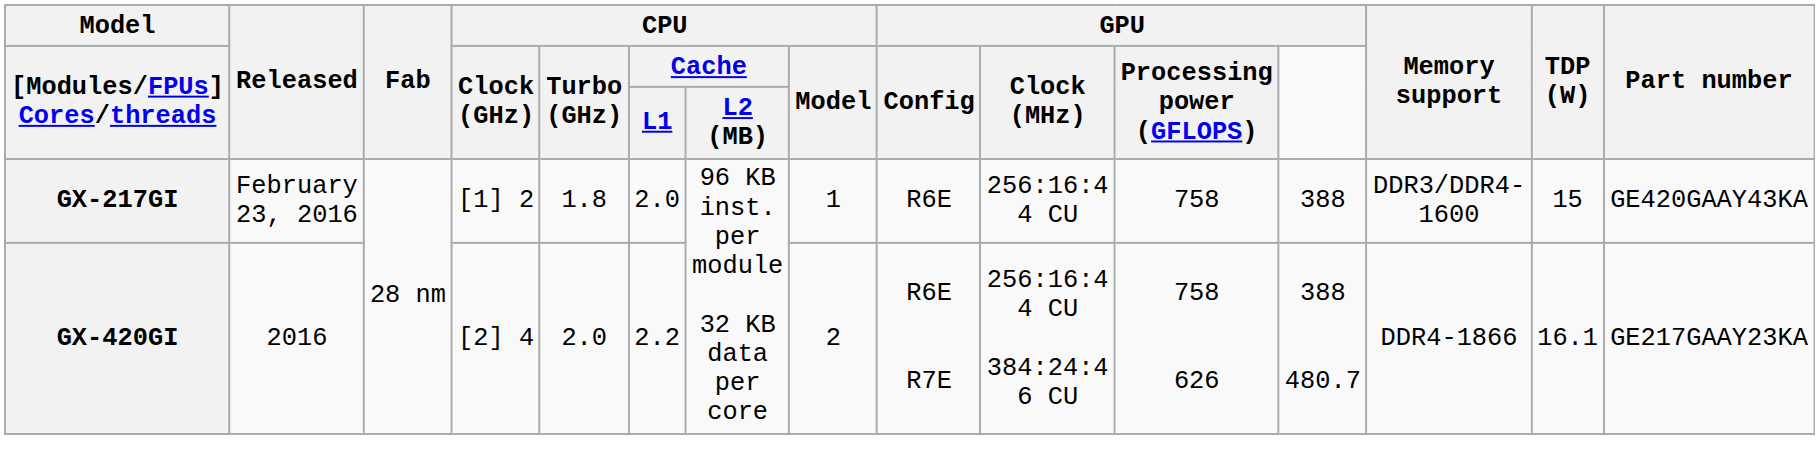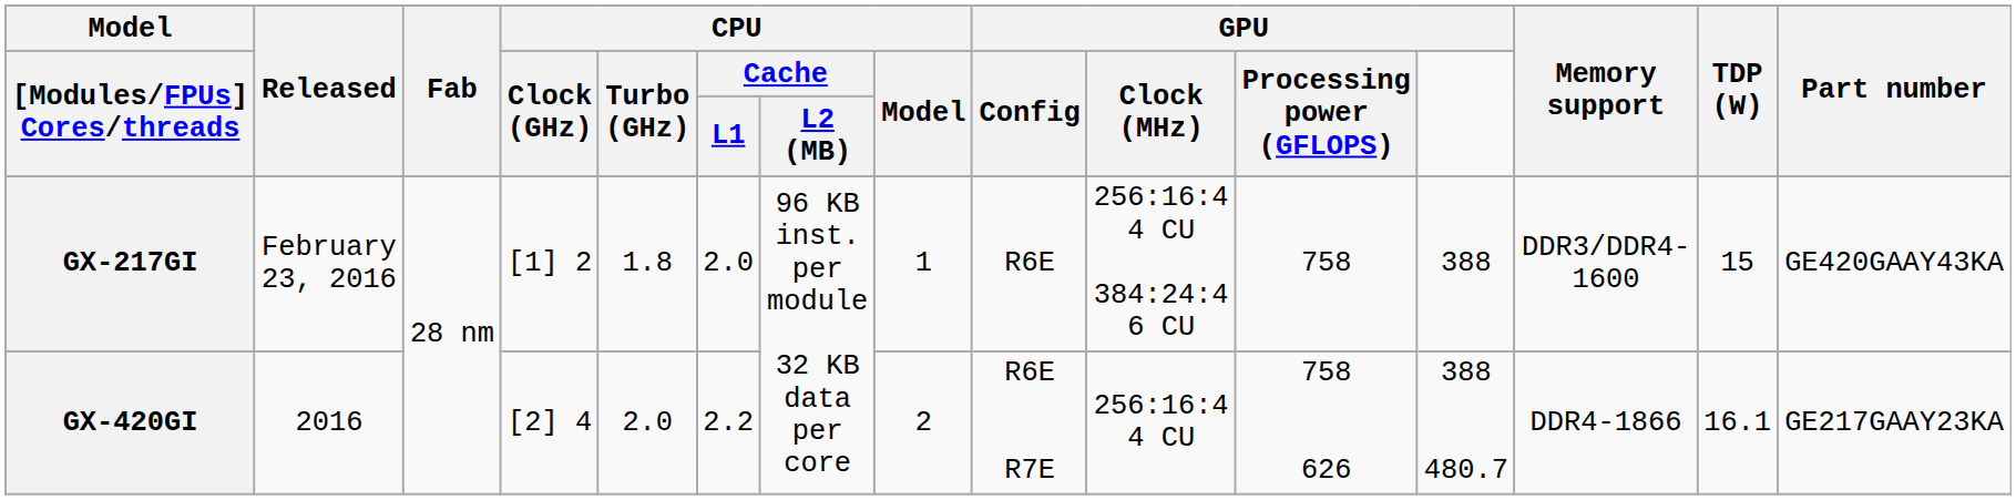GX-217GI | GPU / Clock (MHz): 256:16:4 4 CU -> 256:16:4 4 CU 384:24:4 6 CU
GX-420GI | GPU / Clock (MHz): 256:16:4 4 CU 384:24:4 6 CU -> 256:16:4 4 CU
